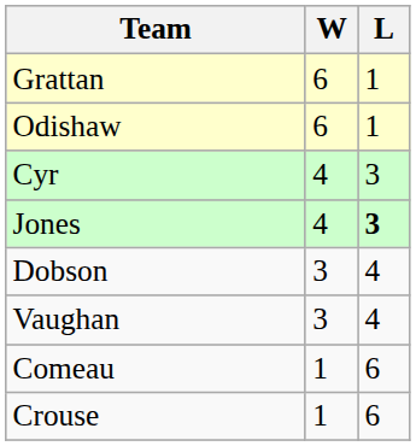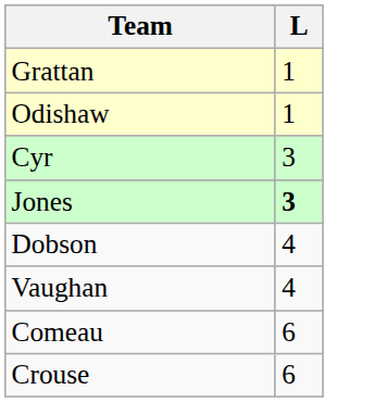- column: W | 6 | 6 | 4 | 4 | 3 | 3 | 1 | 1
